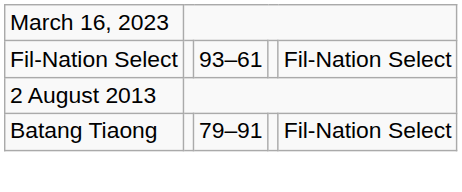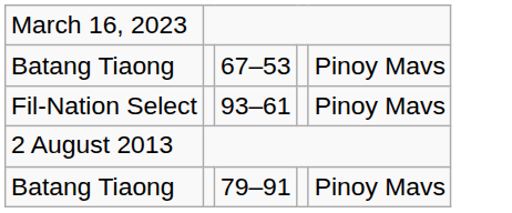+ row: Batang Tiaong | 67–53 | Pinoy Mavs
93–61 | column 5: Fil-Nation Select -> Pinoy Mavs
79–91 | column 5: Fil-Nation Select -> Pinoy Mavs
